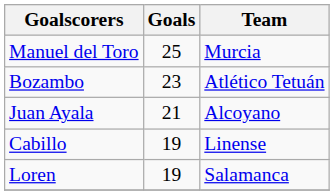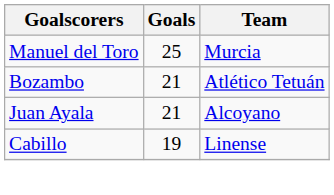Bozambo | Goals: 23 -> 21
- row: Loren | 19 | Salamanca
